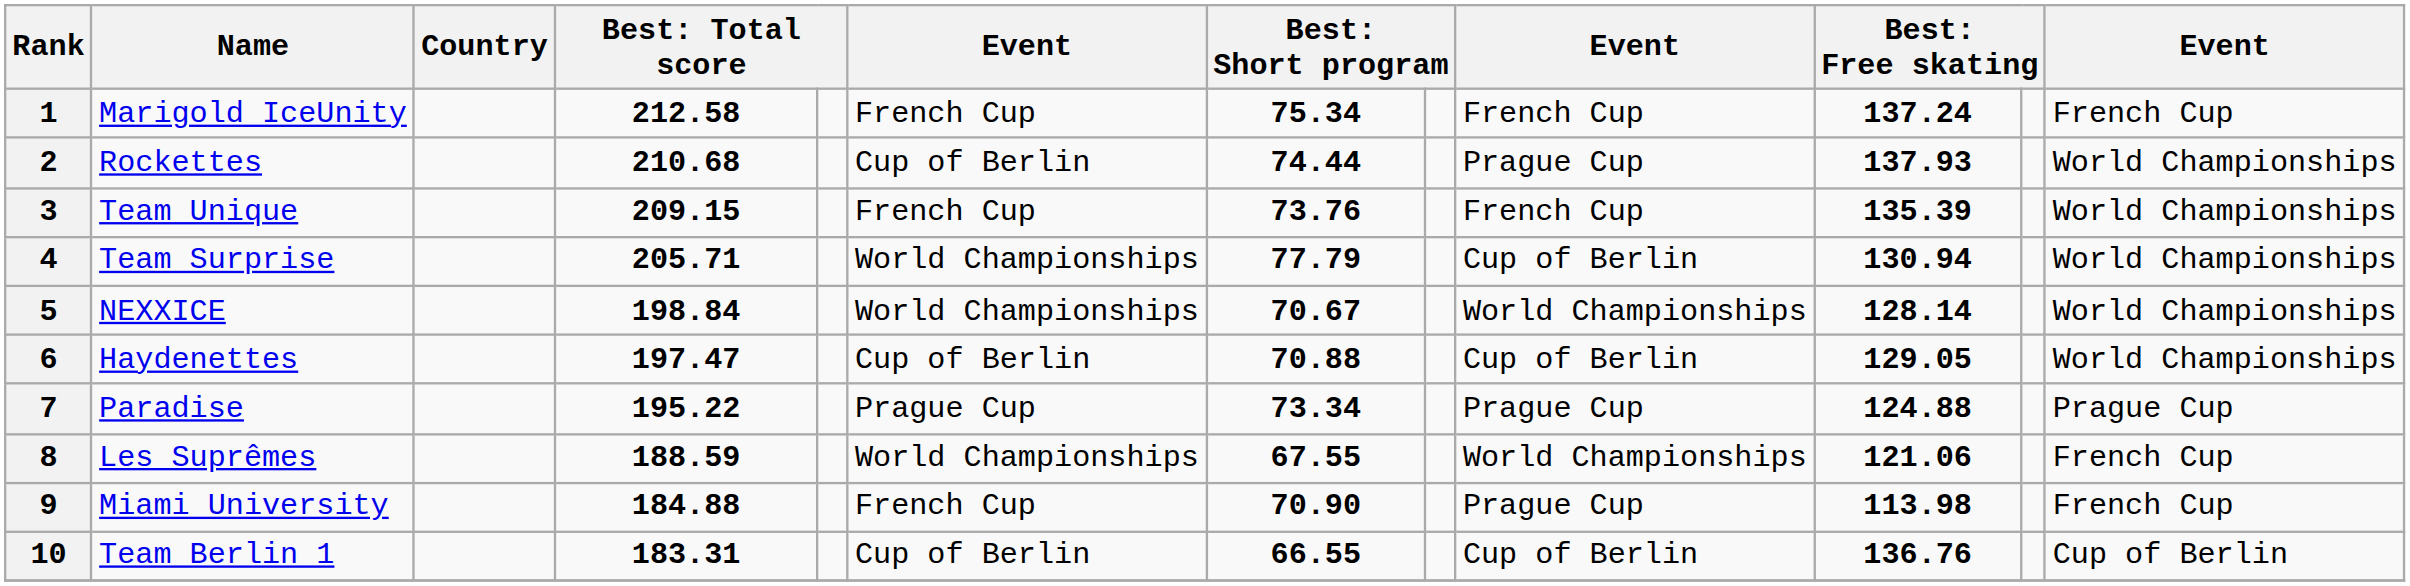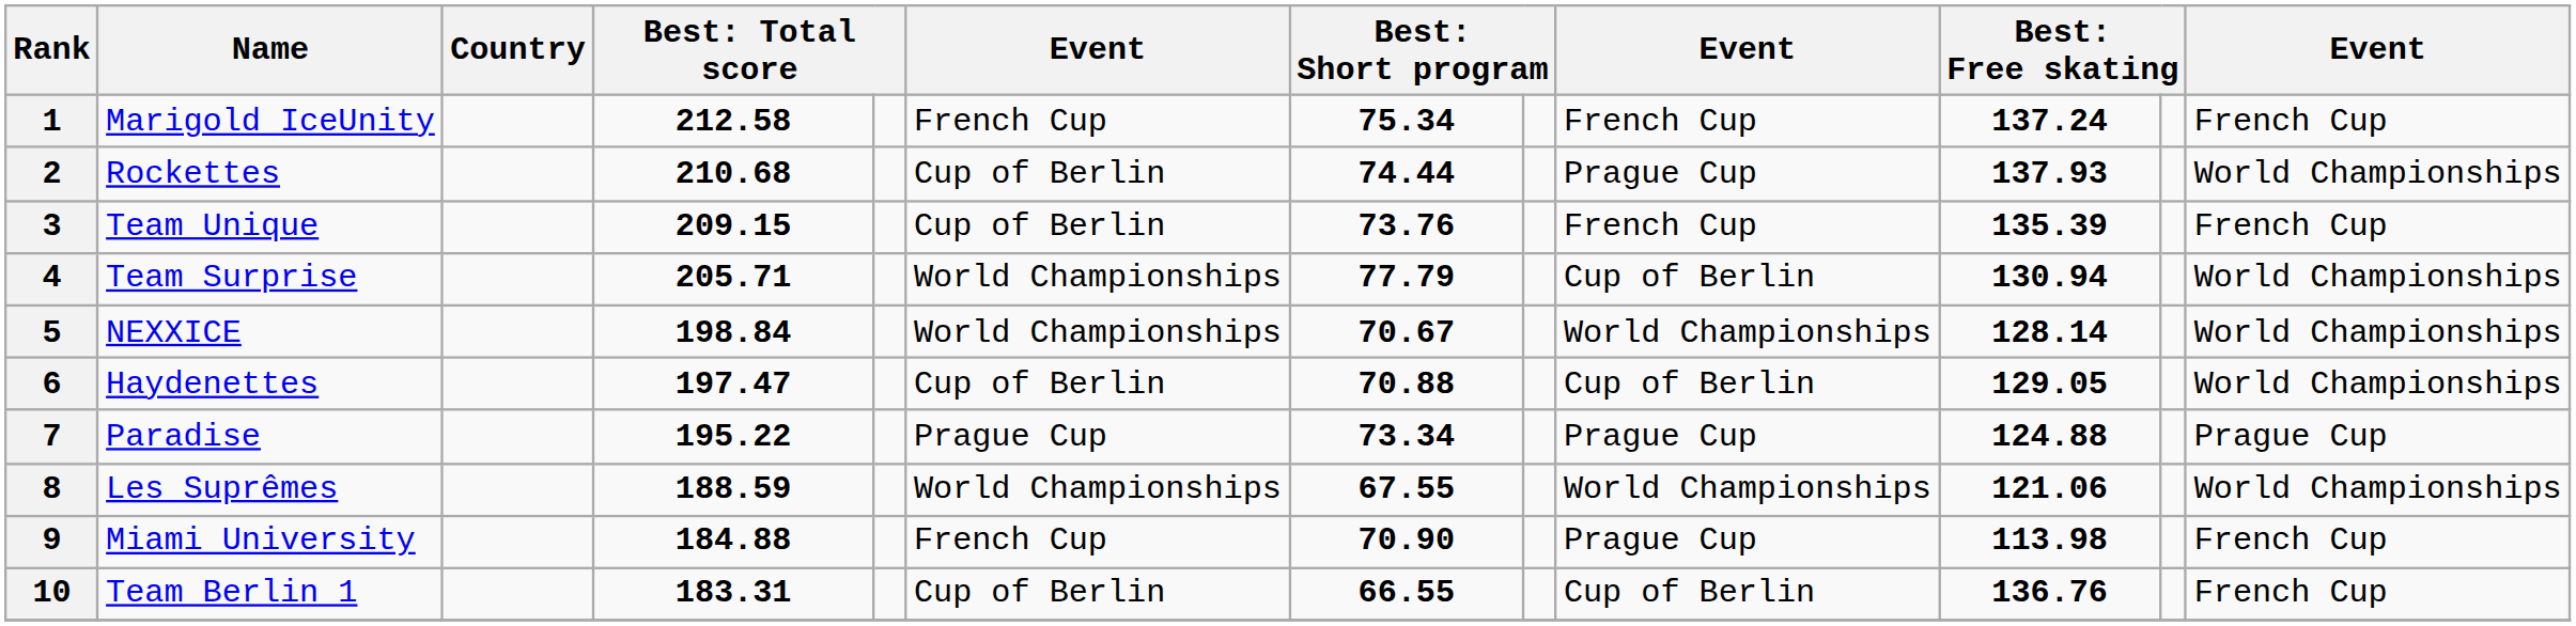3 | column 6: French Cup -> Cup of Berlin
3 | column 12: World Championships -> French Cup
8 | column 12: French Cup -> World Championships
10 | column 12: Cup of Berlin -> French Cup
